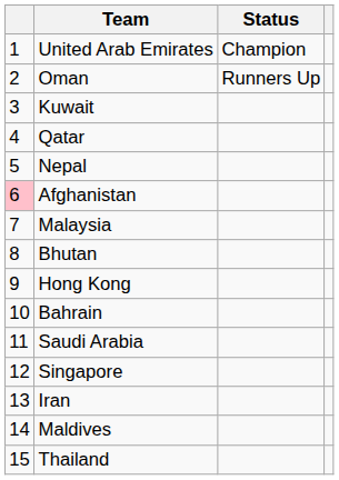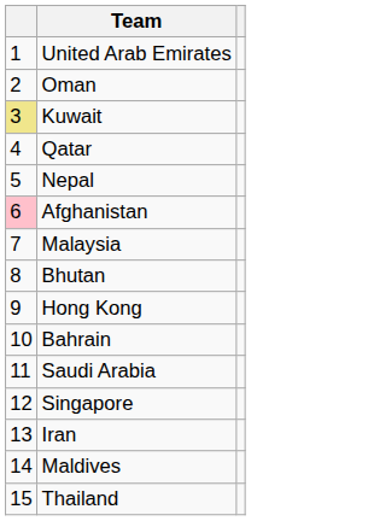- column: Status | Champion | Runners Up
Kuwait | column 1: no background -> khaki background
